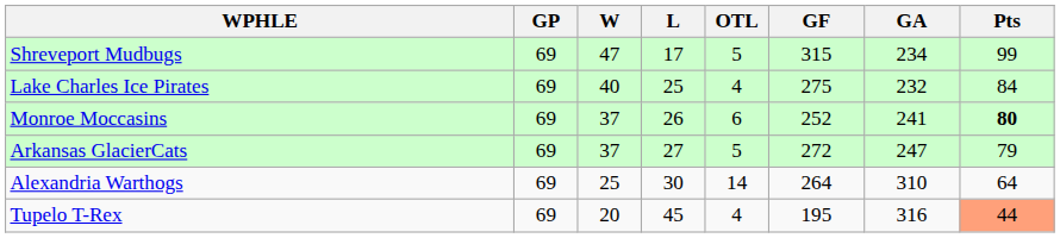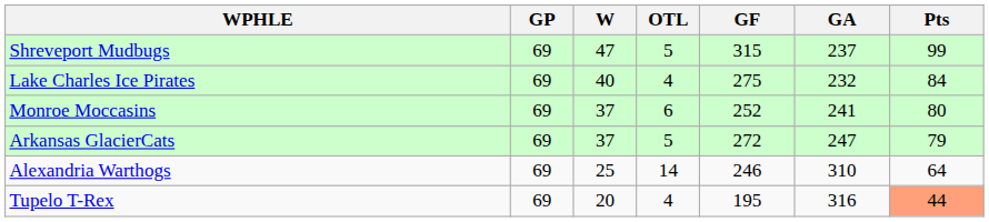- column: L | 17 | 25 | 26 | 27 | 30 | 45
Shreveport Mudbugs | GA: 234 -> 237
Monroe Moccasins | Pts: bold -> normal
Alexandria Warthogs | GF: 264 -> 246
